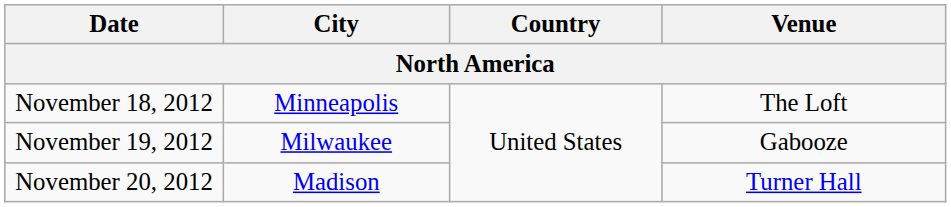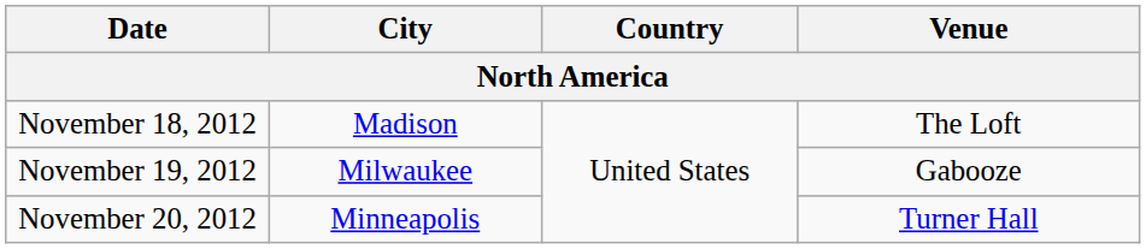November 18, 2012 | City: Minneapolis -> Madison
November 20, 2012 | City: Madison -> Minneapolis
